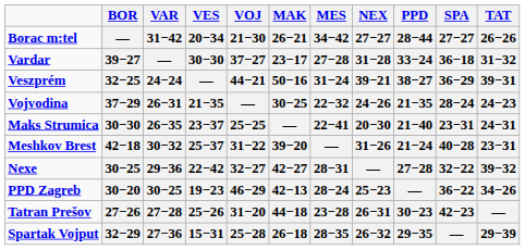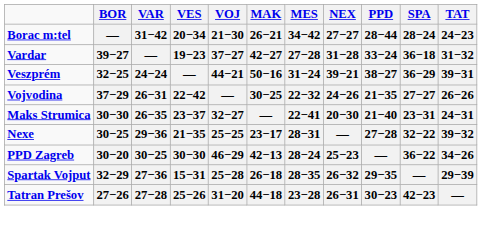Borac m:tel | SPA: 27−27 -> 28−24
Borac m:tel | TAT: 26−26 -> 24−23
Vardar | VES: 30−30 -> 19−23
Vardar | MAK: 23−17 -> 42−27
Vojvodina | VES: 21−35 -> 22−42
Vojvodina | SPA: 28−24 -> 27−27
Vojvodina | TAT: 24−23 -> 26−26
Maks Strumica | VOJ: 25−25 -> 32−27
- row: Meshkov Brest | 42−18 | 30−32 | 25−37 | 31−22 | 39−20 | — | 31−26 | 21−24 | 40−28 | 23−31
Nexe | VES: 22−42 -> 21−35
Nexe | VOJ: 32−27 -> 25−25
Nexe | MAK: 42−27 -> 23−17
PPD Zagreb | VES: 19−23 -> 30−30
rows swapped: Spartak Vojput <-> Tatran Prešov
